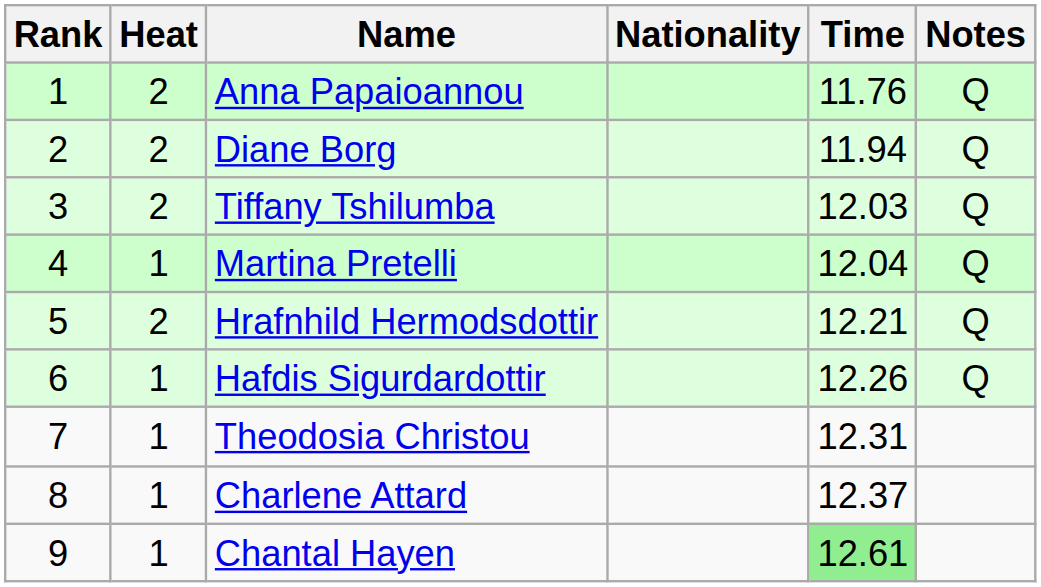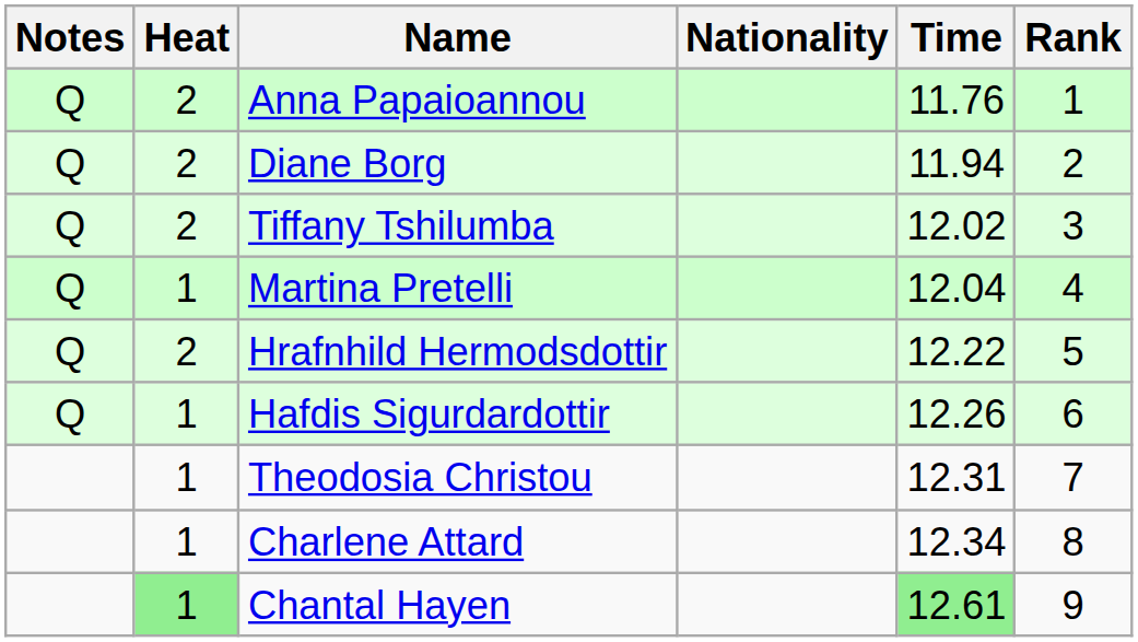columns swapped: Rank <-> Notes
Tiffany Tshilumba | Time: 12.03 -> 12.02
Hrafnhild Hermodsdottir | Time: 12.21 -> 12.22
Charlene Attard | Time: 12.37 -> 12.34
Chantal Hayen | Heat: no background -> lightgreen background
